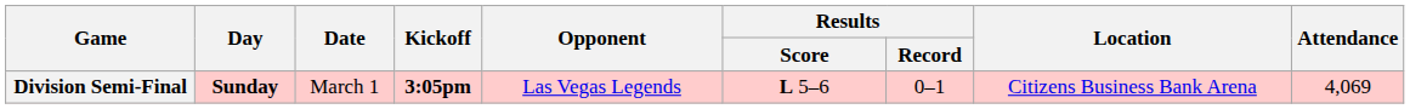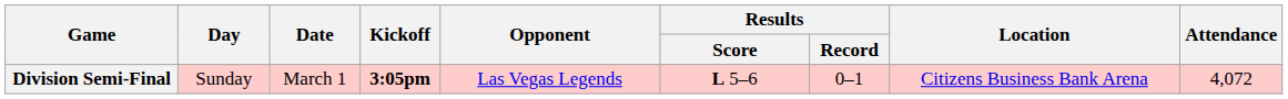Division Semi-Final | Day: bold -> normal
Division Semi-Final | Attendance: 4,069 -> 4,072
